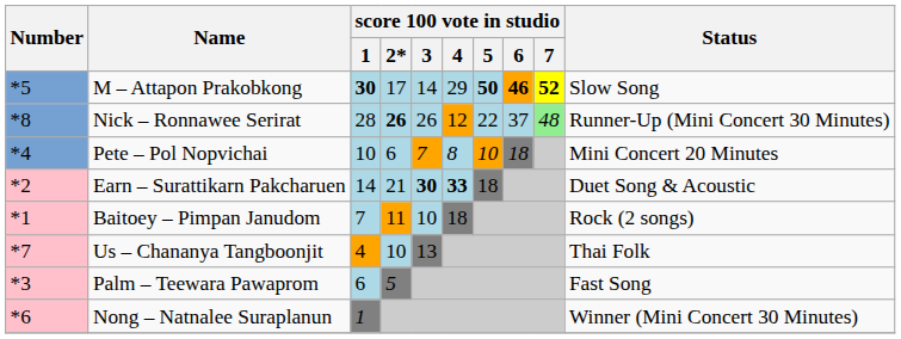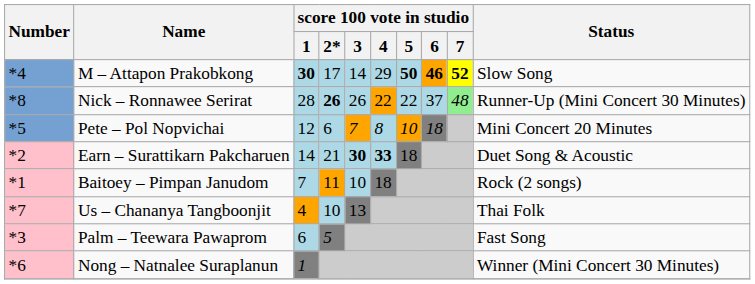M – Attapon Prakobkong | Number: *5 -> *4
Nick – Ronnawee Serirat | score 100 vote in studio / 4: 12 -> 22
Pete – Pol Nopvichai | Number: *4 -> *5
Pete – Pol Nopvichai | score 100 vote in studio / 1: 10 -> 12
